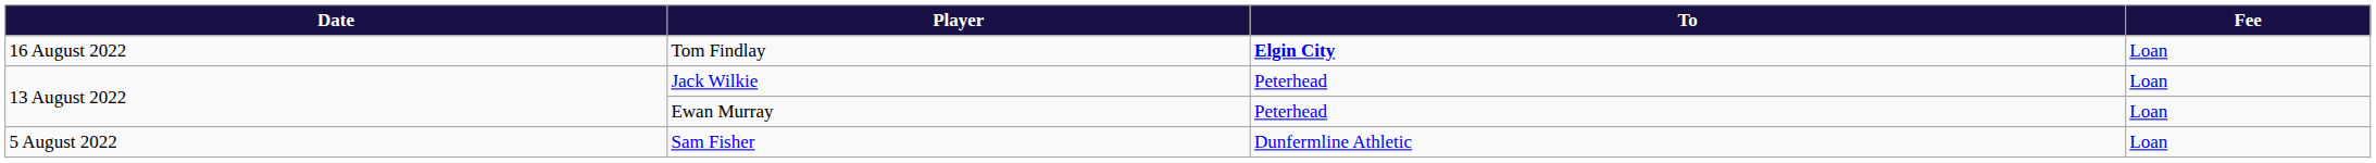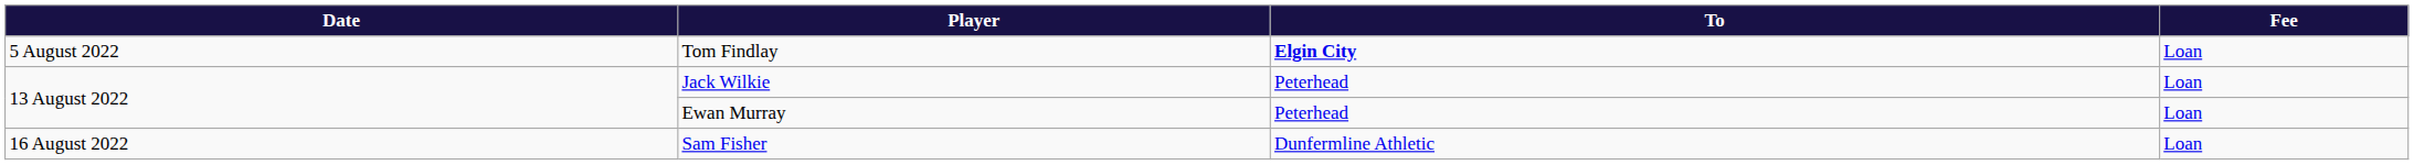Tom Findlay | Date: 16 August 2022 -> 5 August 2022
Sam Fisher | Date: 5 August 2022 -> 16 August 2022
